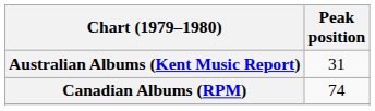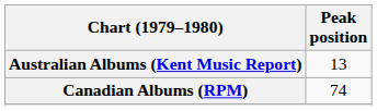Australian Albums (Kent Music Report) | Peak position: 31 -> 13
